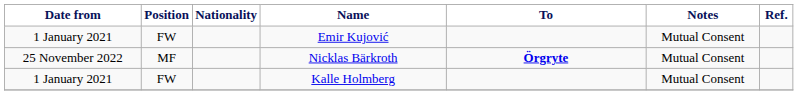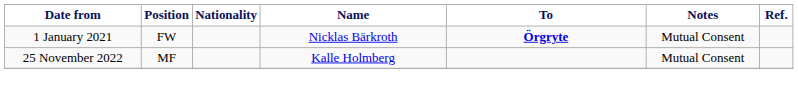- row: 1 January 2021 | FW | Emir Kujović | Mutual Consent
Nicklas Bärkroth | Date from: 25 November 2022 -> 1 January 2021
Nicklas Bärkroth | Position: MF -> FW
Kalle Holmberg | Date from: 1 January 2021 -> 25 November 2022
Kalle Holmberg | Position: FW -> MF
